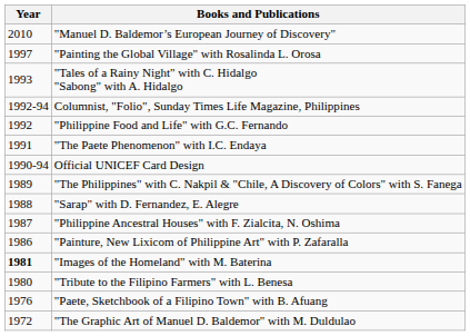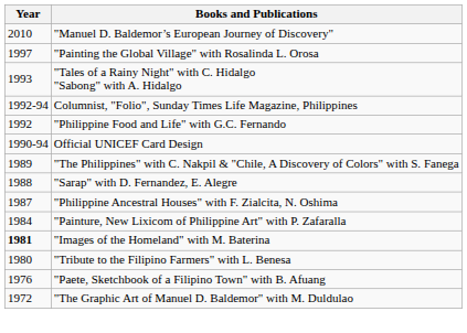- row: 1991 | "The Paete Phenomenon" with I.C. Endaya
"Painture, New Lixicom of Philippine Art" with P. Zafaralla | Year: 1986 -> 1984
